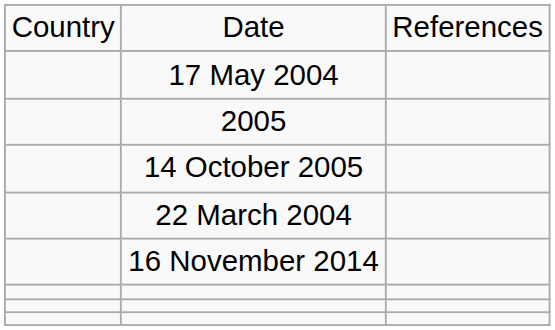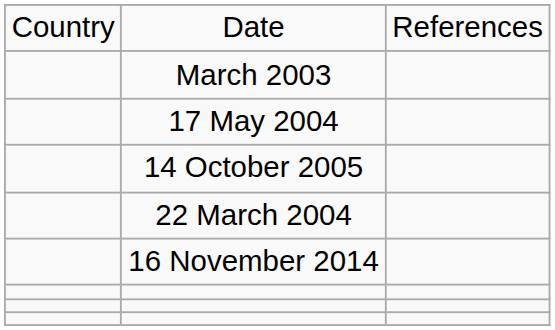+ row: March 2003
- row: 2005
